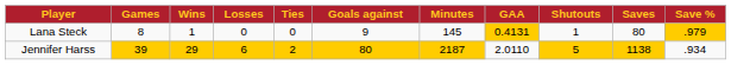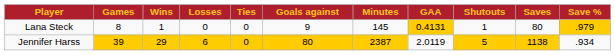Jennifer Harss | Ties: 2 -> 0
Jennifer Harss | Minutes: 2187 -> 2387
Jennifer Harss | GAA: 2.0110 -> 2.0119
